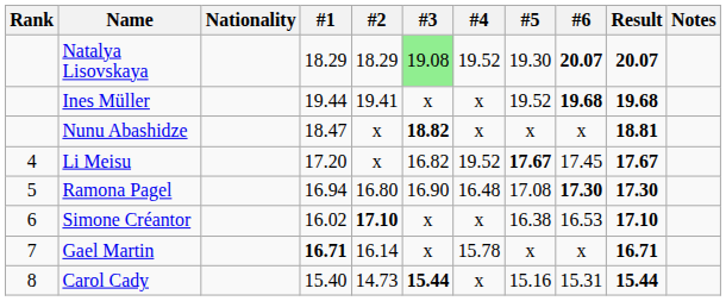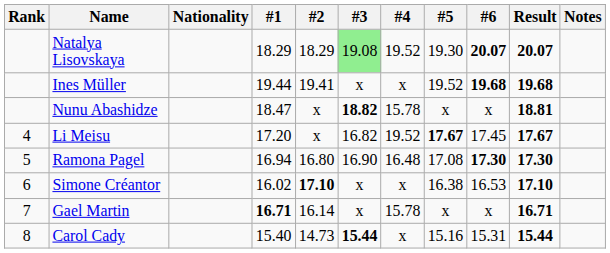Nunu Abashidze | #4: x -> 15.78
